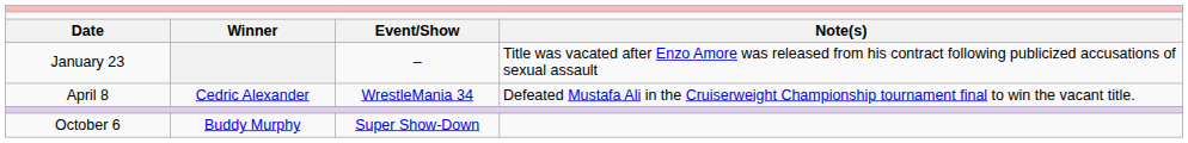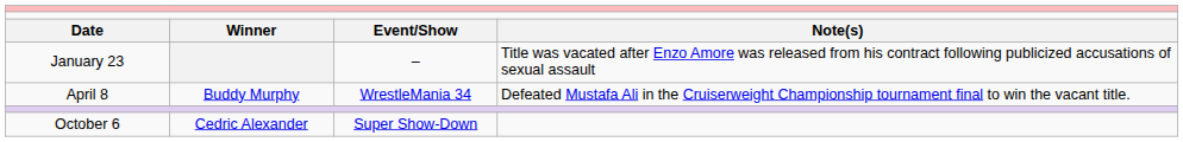April 8 | column 2: Cedric Alexander -> Buddy Murphy
October 6 | column 2: Buddy Murphy -> Cedric Alexander
